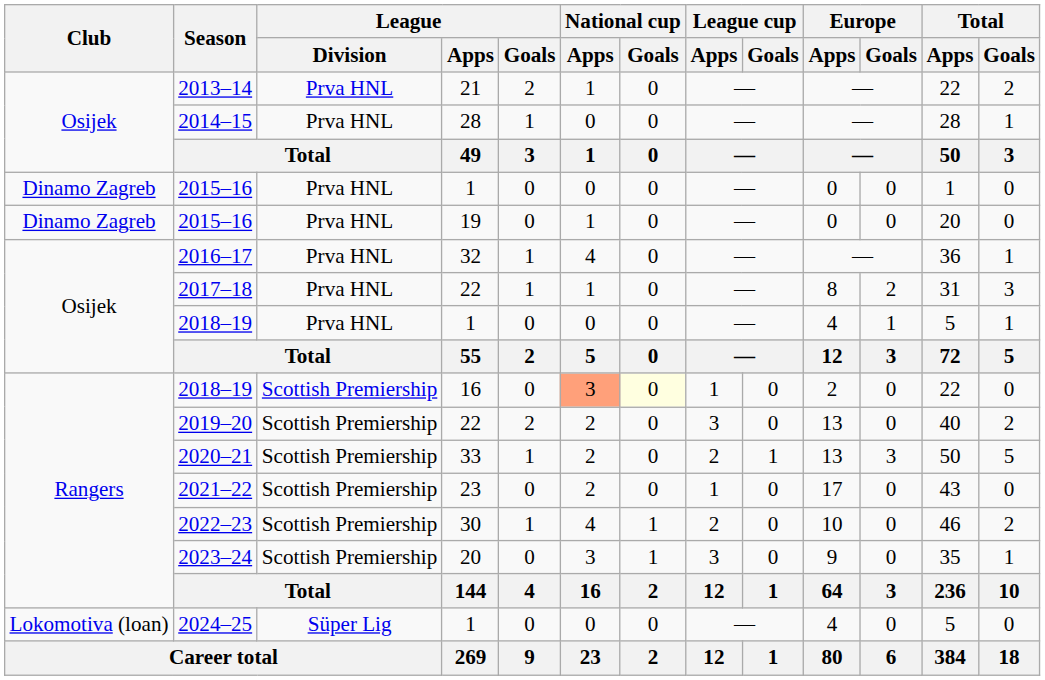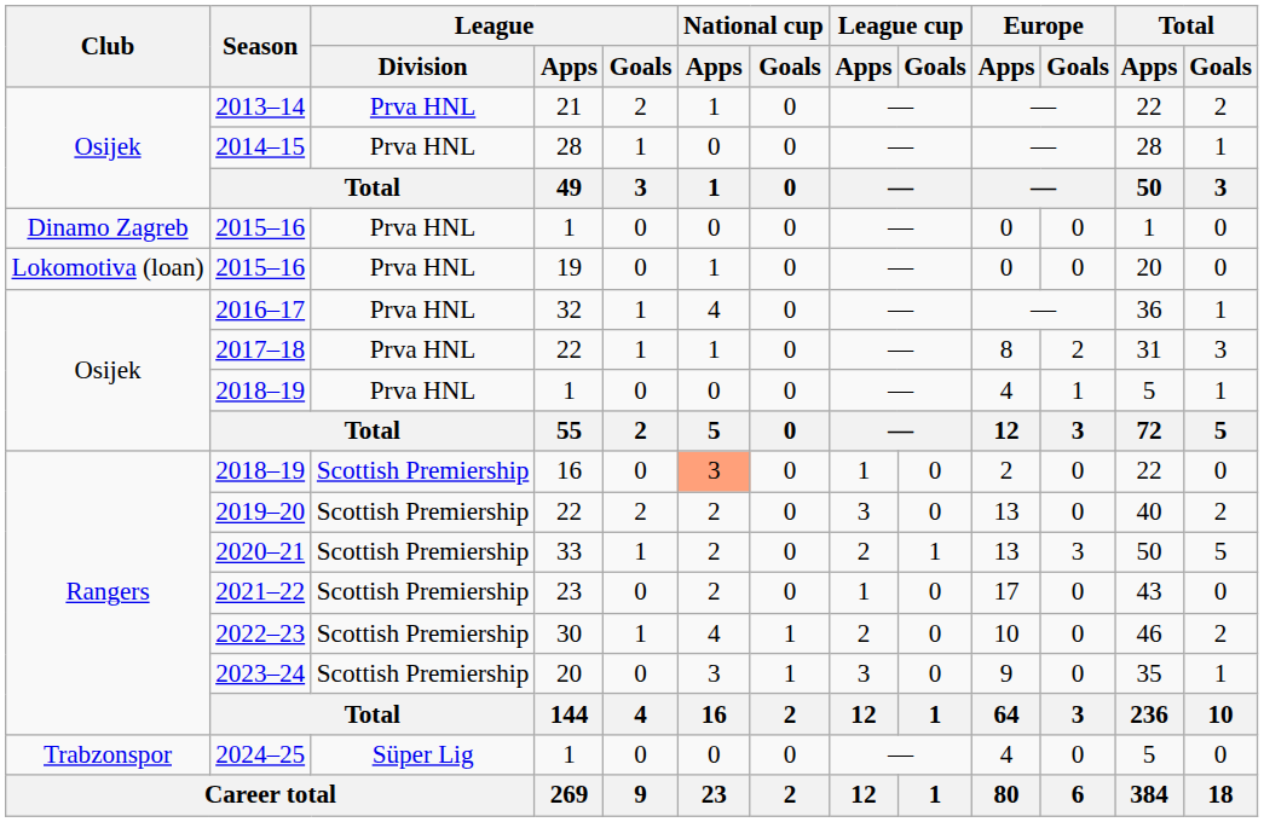2015–16 / 19 | Club: Dinamo Zagreb -> Lokomotiva (loan)
2018–19 / 16 | National cup / Goals: lightyellow background -> no background
2024–25 | Club: Lokomotiva (loan) -> Trabzonspor
